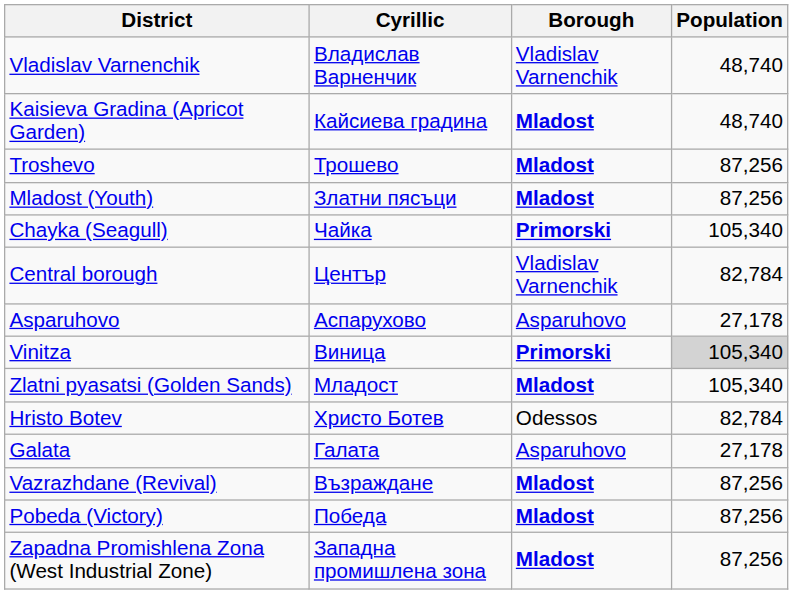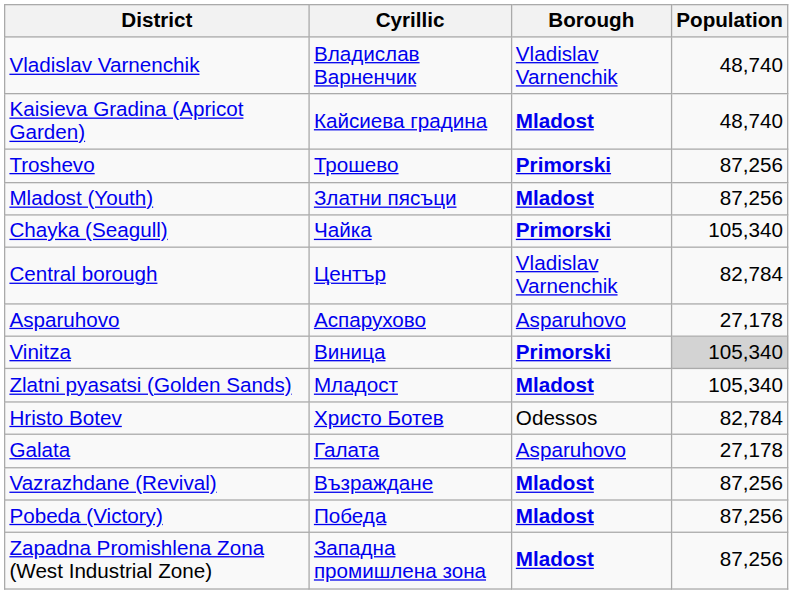Troshevo | Borough: Mladost -> Primorski
